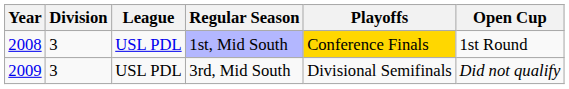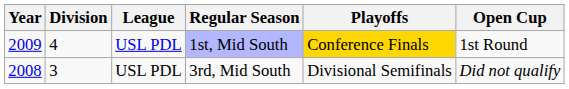1st, Mid South | Year: 2008 -> 2009
1st, Mid South | Division: 3 -> 4
3rd, Mid South | Year: 2009 -> 2008
